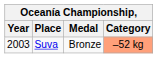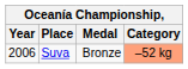Suva | Year: 2003 -> 2006
